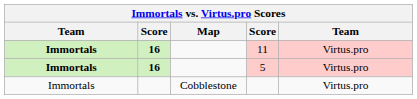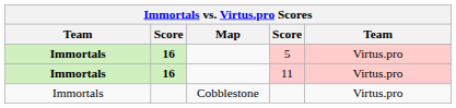rows swapped: 5 <-> 11
